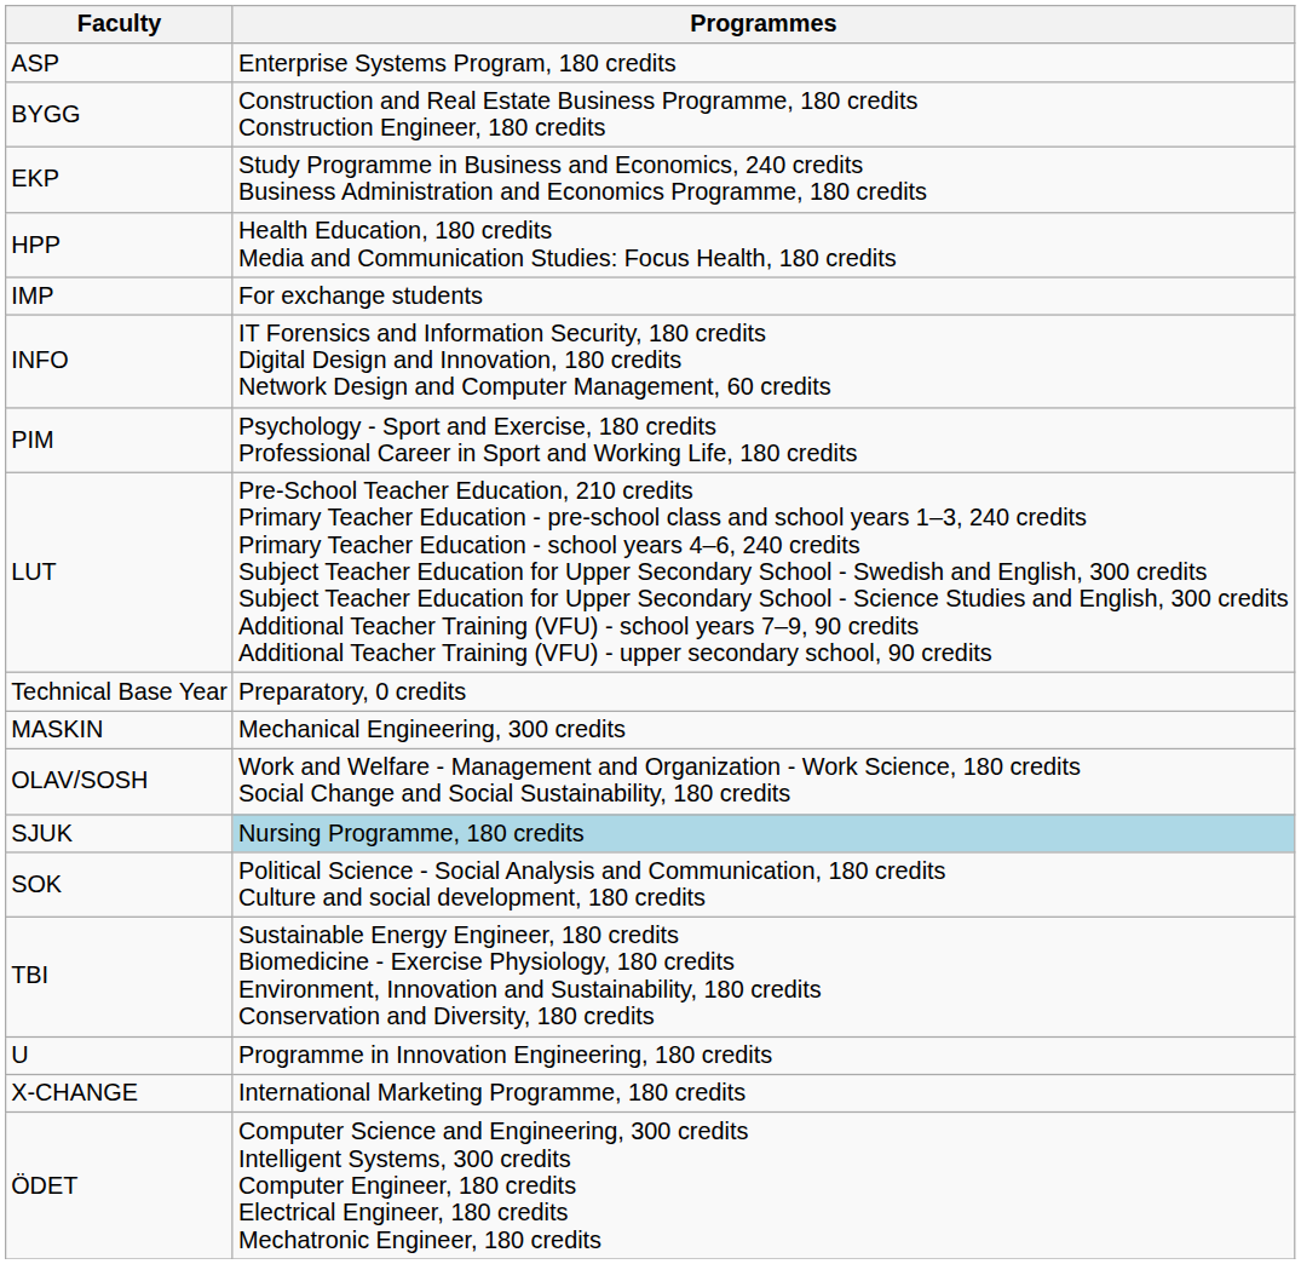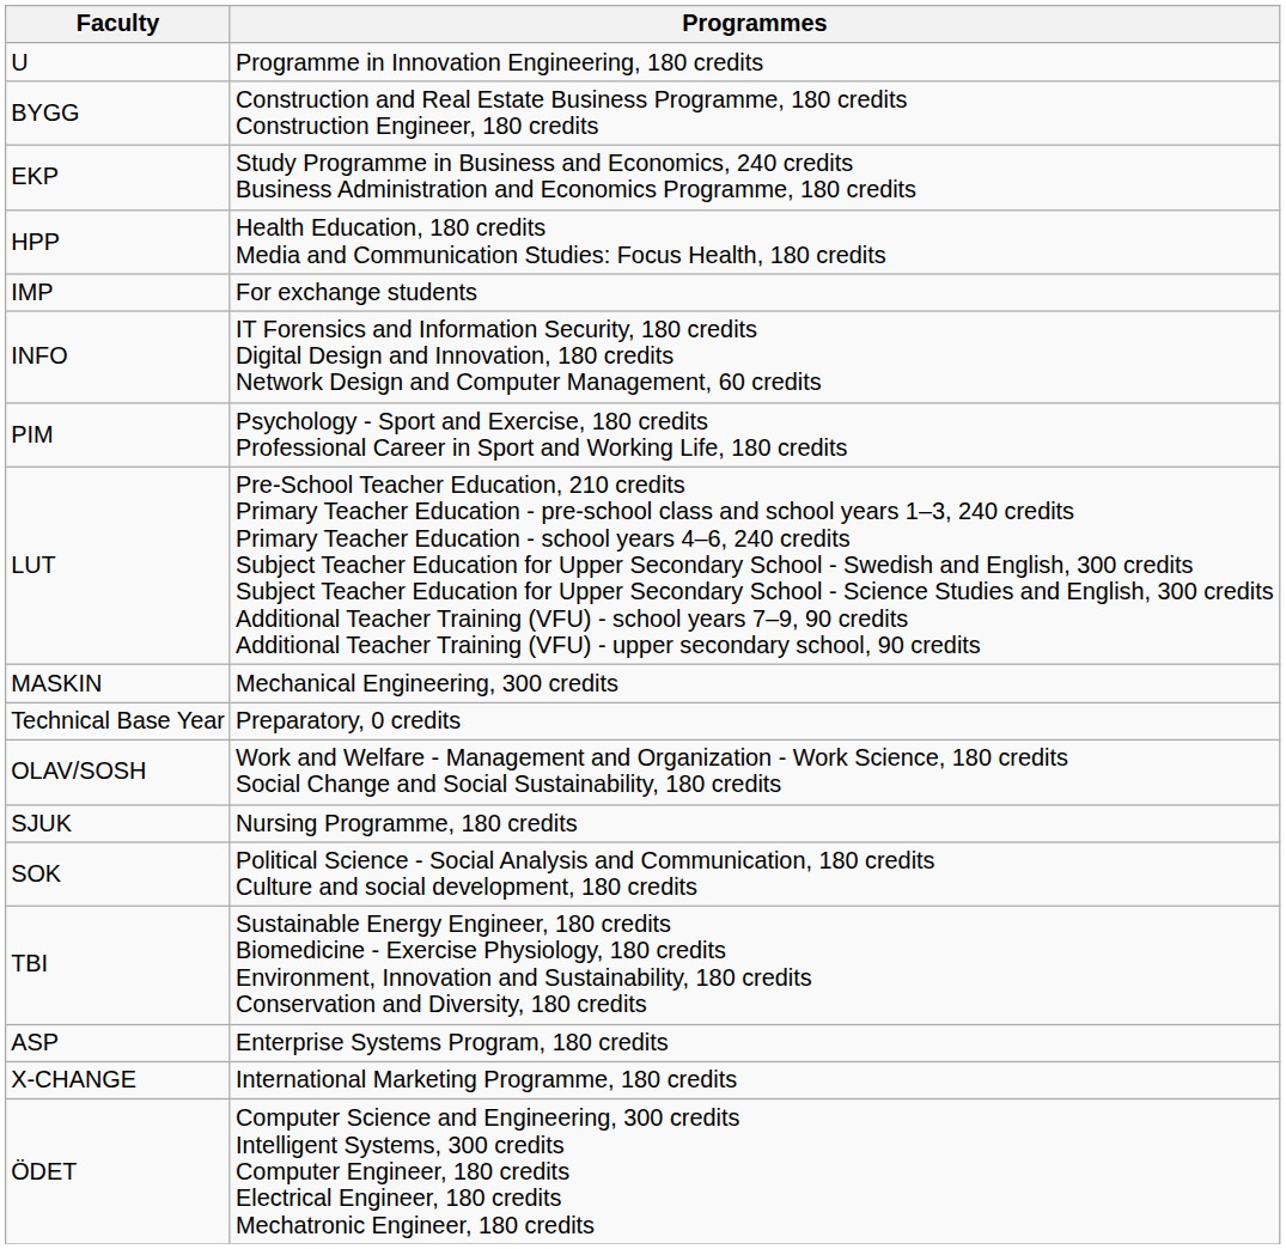rows swapped: ASP <-> U
rows swapped: MASKIN <-> Technical Base Year
SJUK | Programmes: lightblue background -> no background
